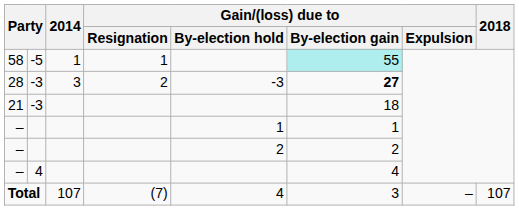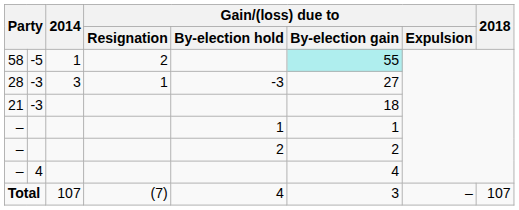58 | Gain/(loss) due to / Resignation: 1 -> 2
28 | Gain/(loss) due to / Resignation: 2 -> 1
28 | Gain/(loss) due to / By-election gain: bold -> normal
